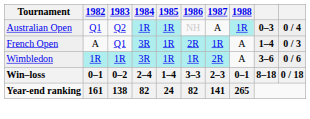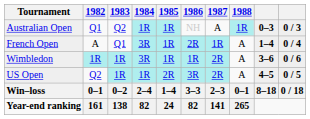Australian Open | column 10: 0 / 4 -> 0 / 3
French Open | column 10: 0 / 3 -> 0 / 4
+ row: US Open | Q2 | 1R | 1R | 2R | 3R | 2R | A | 4–5 | 0 / 5
